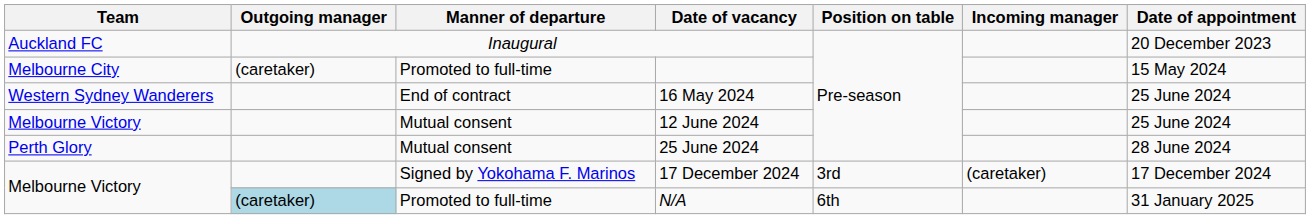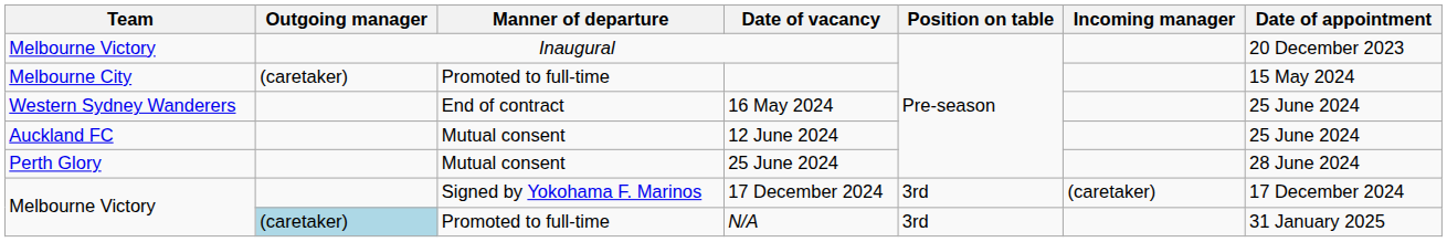Inaugural | Team: Auckland FC -> Melbourne Victory
12 June 2024 | Team: Melbourne Victory -> Auckland FC
N/A | Position on table: 6th -> 3rd
